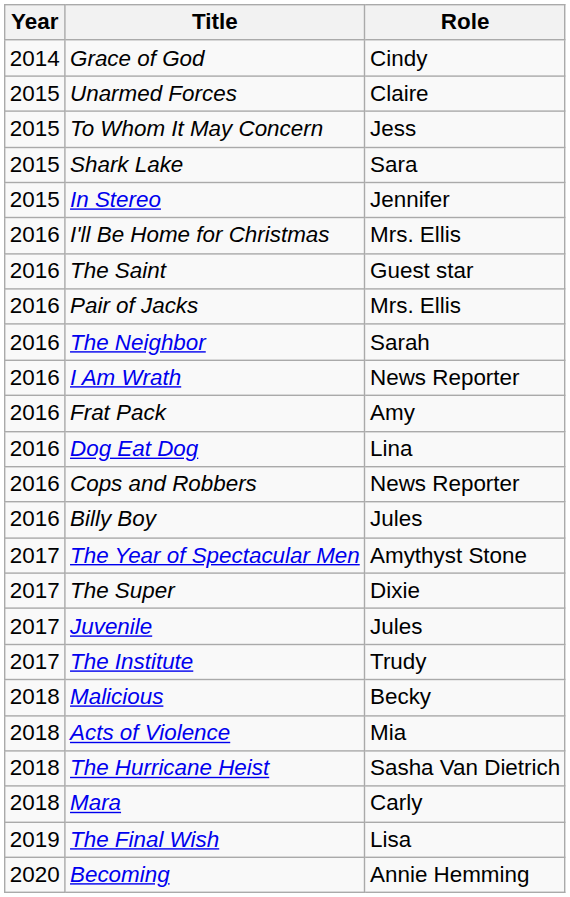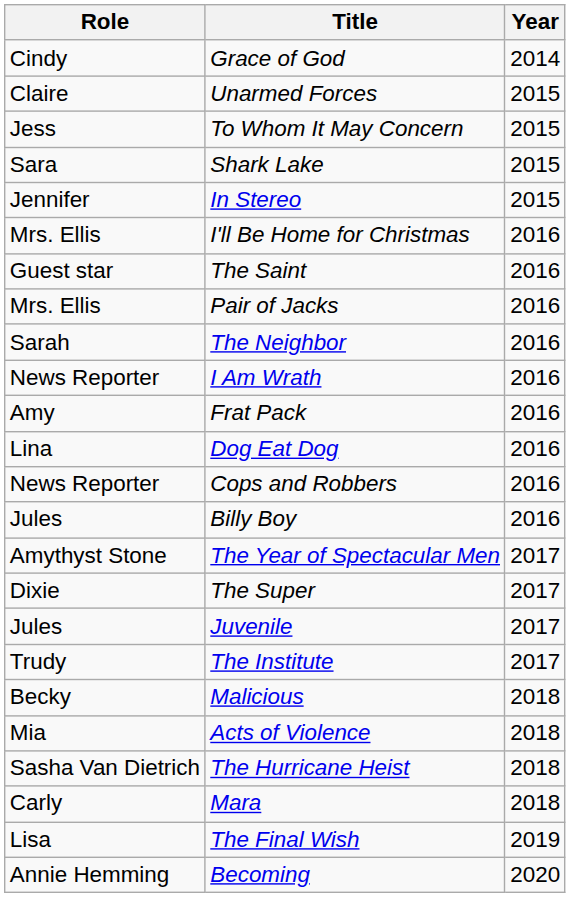columns swapped: Year <-> Role
